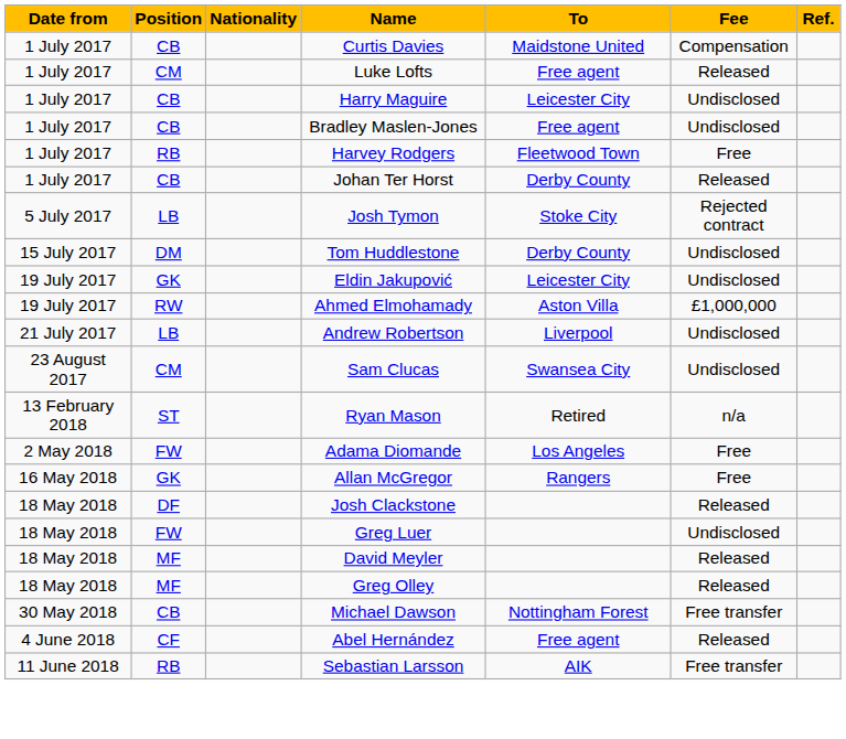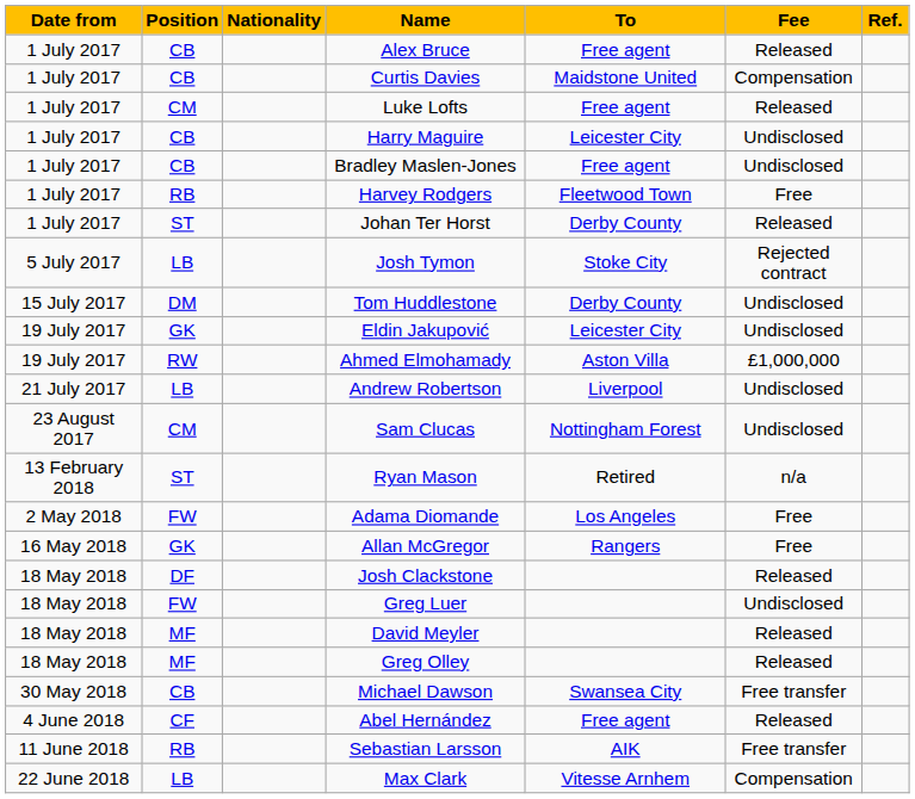+ row: 1 July 2017 | CB | Alex Bruce | Free agent | Released
Johan Ter Horst | Position: CB -> ST
Sam Clucas | To: Swansea City -> Nottingham Forest
Michael Dawson | To: Nottingham Forest -> Swansea City
+ row: 22 June 2018 | LB | Max Clark | Vitesse Arnhem | Compensation
